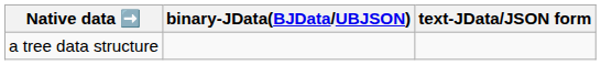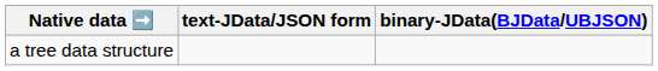columns swapped: text-JData/JSON form <-> binary-JData(BJData/UBJSON)
